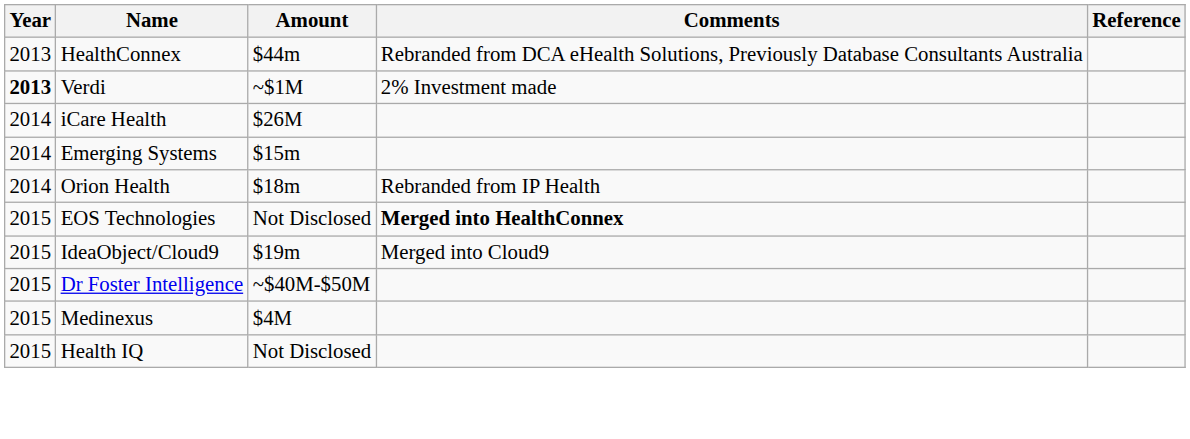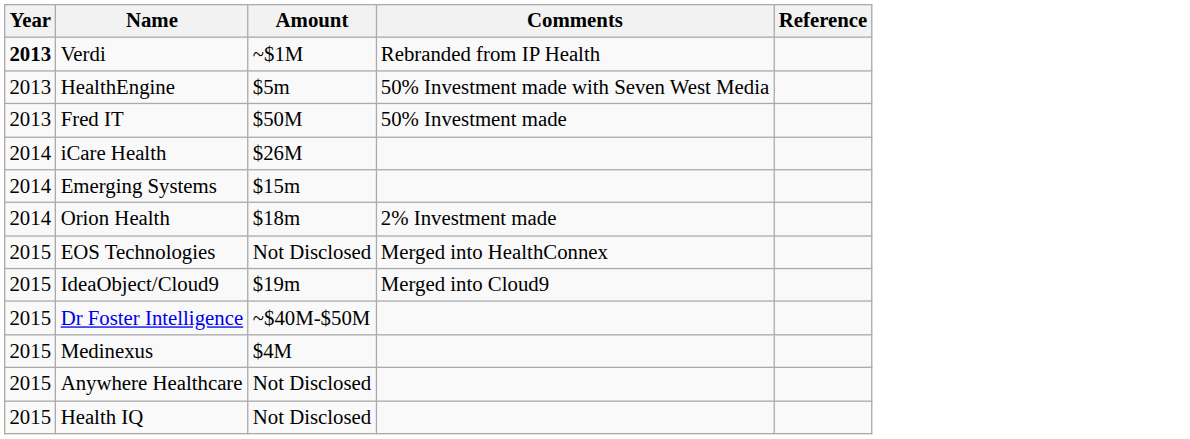- row: 2013 | HealthConnex | $44m | Rebranded from DCA eHealth Solutions, Previously Database Consultants Australia
Verdi | Comments: 2% Investment made -> Rebranded from IP Health
+ row: 2013 | HealthEngine | $5m | 50% Investment made with Seven West Media
+ row: 2013 | Fred IT | $50M | 50% Investment made
Orion Health | Comments: Rebranded from IP Health -> 2% Investment made
EOS Technologies | Comments: bold -> normal
+ row: 2015 | Anywhere Healthcare | Not Disclosed
